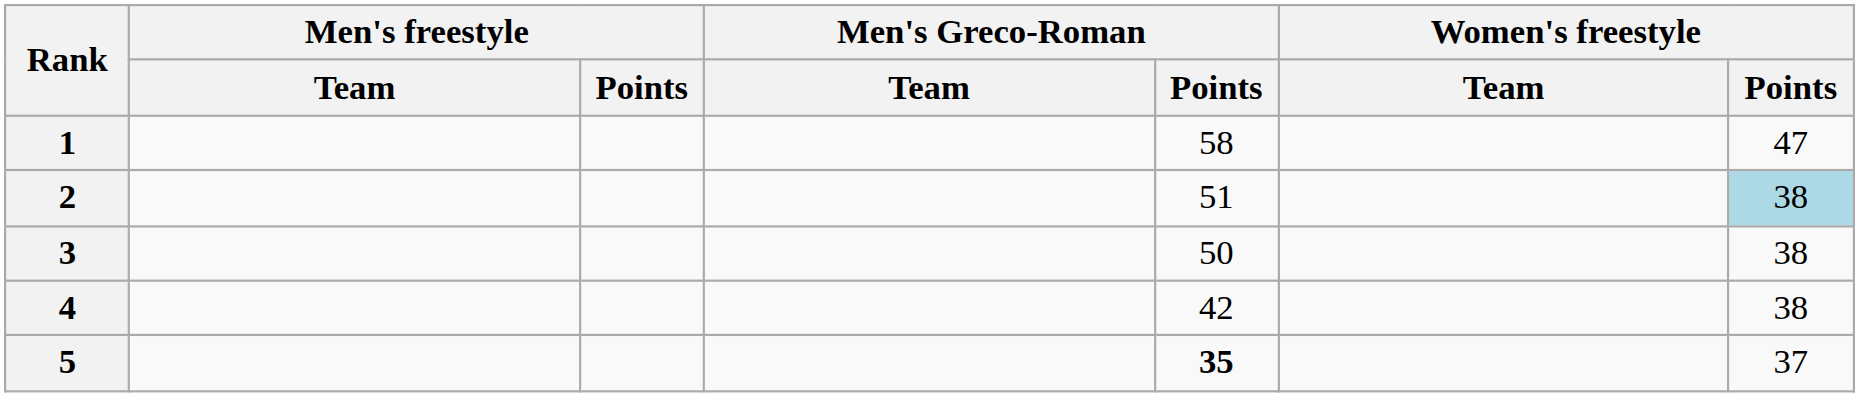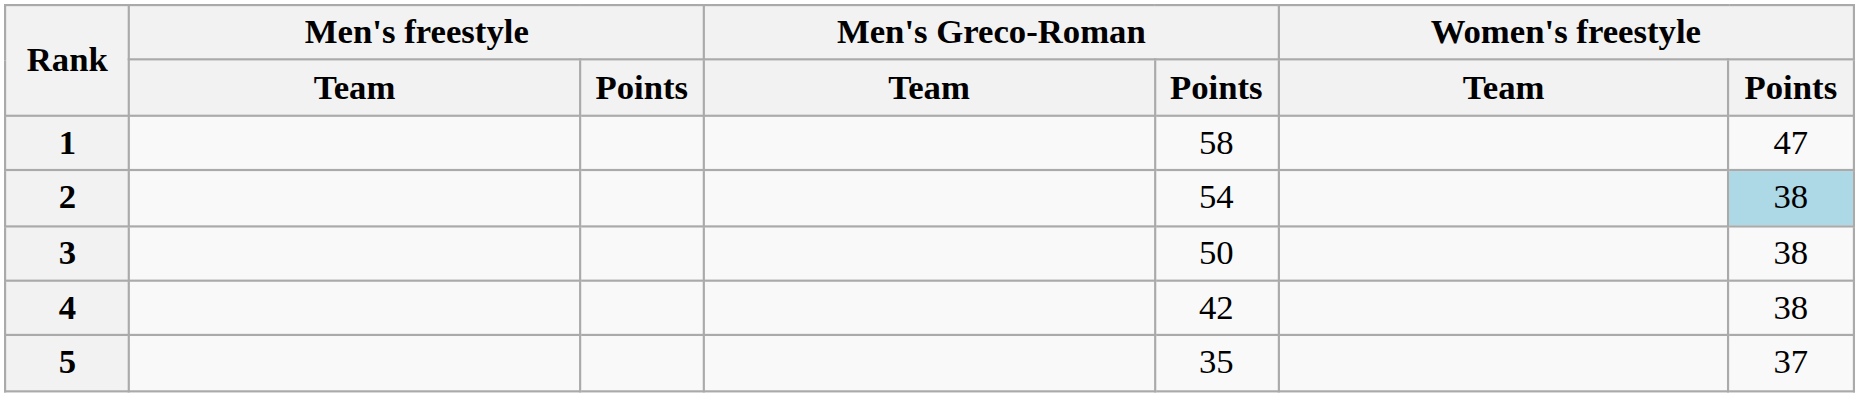2 | Men's Greco-Roman / Points: 51 -> 54
5 | Men's Greco-Roman / Points: bold -> normal
